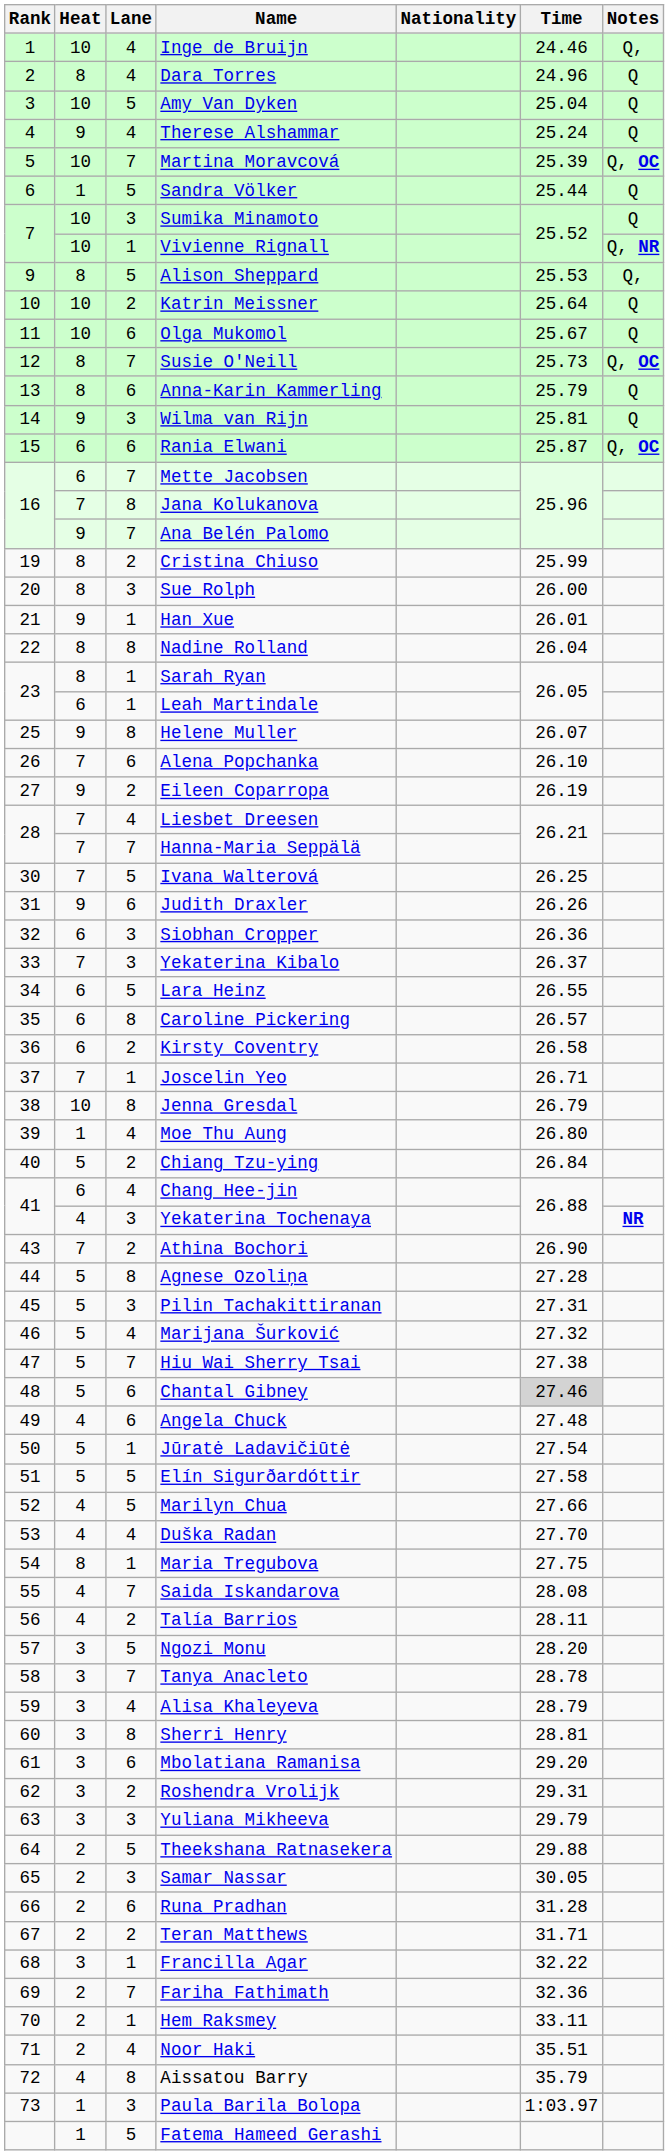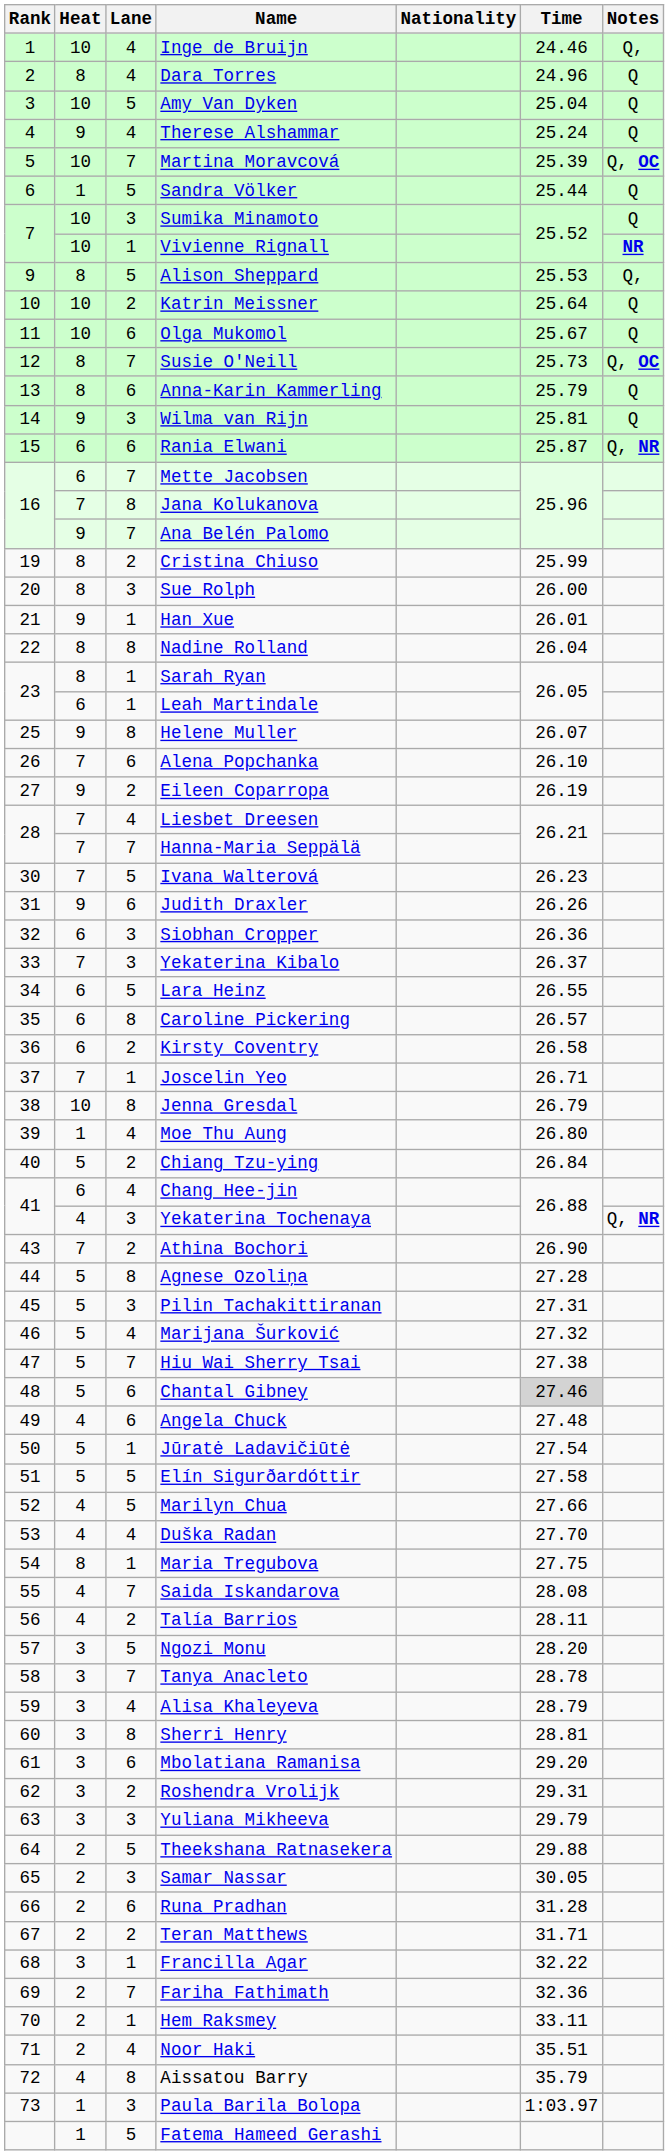Vivienne Rignall | Notes: Q, NR -> NR
Rania Elwani | Notes: Q, OC -> Q, NR
Ivana Walterová | Time: 26.25 -> 26.23
Yekaterina Tochenaya | Notes: NR -> Q, NR
